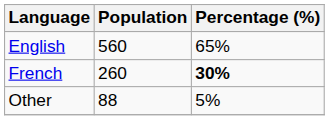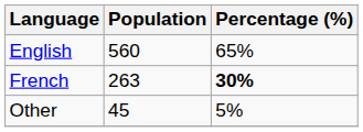French | Population: 260 -> 263
Other | Population: 88 -> 45
